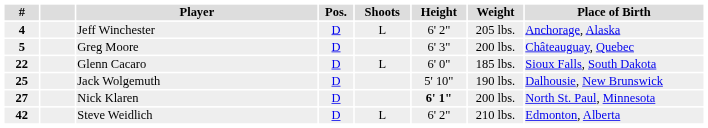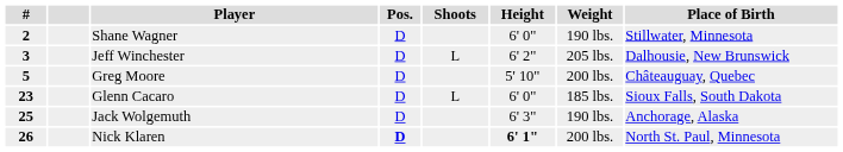+ row: 2 | Shane Wagner | D | 6' 0" | 190 lbs. | Stillwater, Minnesota
Jeff Winchester | #: 4 -> 3
Jeff Winchester | Place of Birth: Anchorage, Alaska -> Dalhousie, New Brunswick
Greg Moore | Height: 6' 3" -> 5' 10"
Glenn Cacaro | #: 22 -> 23
Jack Wolgemuth | Height: 5' 10" -> 6' 3"
Jack Wolgemuth | Place of Birth: Dalhousie, New Brunswick -> Anchorage, Alaska
Nick Klaren | #: 27 -> 26
Nick Klaren | Pos.: normal -> bold
- row: 42 | Steve Weidlich | D | L | 6' 2" | 210 lbs. | Edmonton, Alberta
